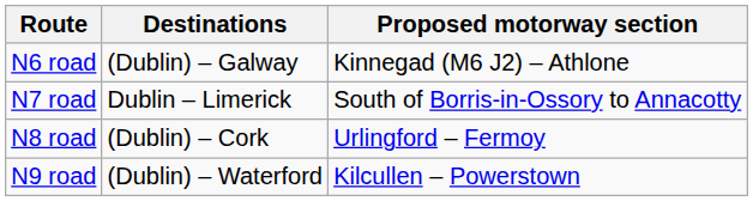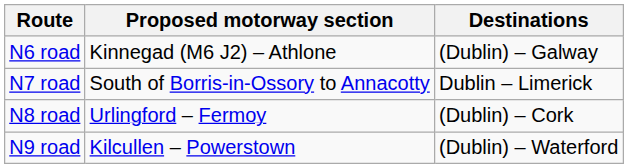columns swapped: Proposed motorway section <-> Destinations
